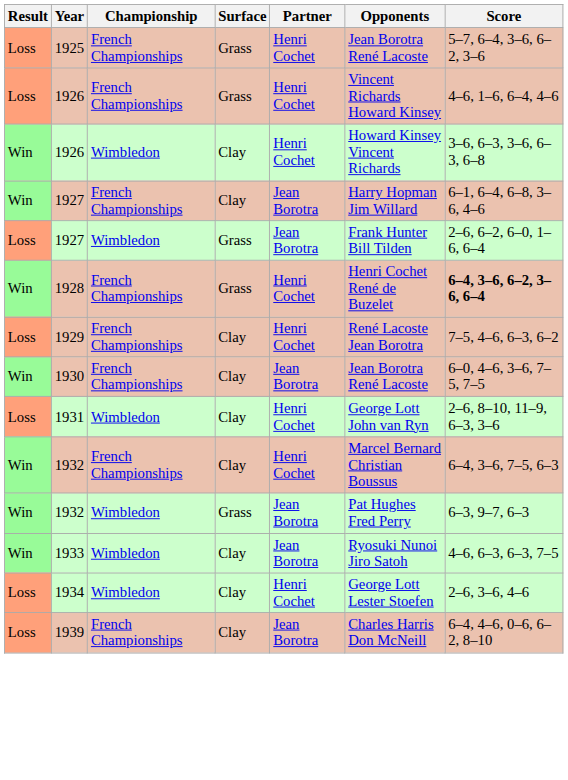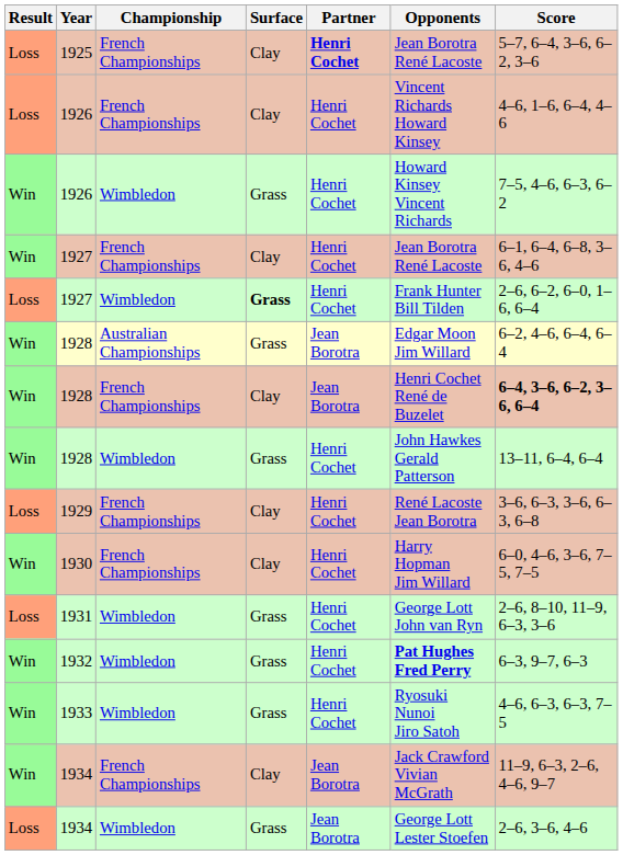1925 | Surface: Grass -> Clay
1925 | Partner: normal -> bold
1926 / French Championships | Surface: Grass -> Clay
1926 / Wimbledon | Surface: Clay -> Grass
1926 / Wimbledon | Score: 3–6, 6–3, 3–6, 6–3, 6–8 -> 7–5, 4–6, 6–3, 6–2
1927 / French Championships | Partner: Jean Borotra -> Henri Cochet
1927 / French Championships | Opponents: Harry Hopman Jim Willard -> Jean Borotra René Lacoste
1927 / Wimbledon | Surface: normal -> bold
1927 / Wimbledon | Partner: Jean Borotra -> Henri Cochet
+ row: Win | 1928 | Australian Championships | Grass | Jean Borotra | Edgar Moon Jim Willard | 6–2, 4–6, 6–4, 6–4
1928 / French Championships | Surface: Grass -> Clay
1928 / French Championships | Partner: Henri Cochet -> Jean Borotra
+ row: Win | 1928 | Wimbledon | Grass | Henri Cochet | John Hawkes Gerald Patterson | 13–11, 6–4, 6–4
1929 | Score: 7–5, 4–6, 6–3, 6–2 -> 3–6, 6–3, 3–6, 6–3, 6–8
1930 | Partner: Jean Borotra -> Henri Cochet
1930 | Opponents: Jean Borotra René Lacoste -> Harry Hopman Jim Willard
1931 | Surface: Clay -> Grass
- row: Win | 1932 | French Championships | Clay | Henri Cochet | Marcel Bernard Christian Boussus | 6–4, 3–6, 7–5, 6–3
1932 / Wimbledon | Partner: Jean Borotra -> Henri Cochet
1932 / Wimbledon | Opponents: normal -> bold
1933 | Surface: Clay -> Grass
1933 | Partner: Jean Borotra -> Henri Cochet
+ row: Win | 1934 | French Championships | Clay | Jean Borotra | Jack Crawford Vivian McGrath | 11–9, 6–3, 2–6, 4–6, 9–7
1934 / Wimbledon | Surface: Clay -> Grass
1934 / Wimbledon | Partner: Henri Cochet -> Jean Borotra
- row: Loss | 1939 | French Championships | Clay | Jean Borotra | Charles Harris Don McNeill | 6–4, 4–6, 0–6, 6–2, 8–10
